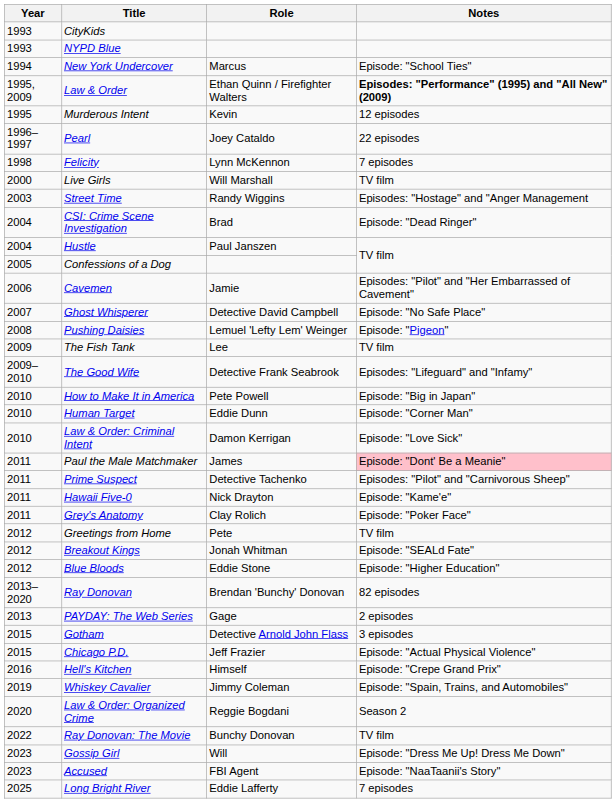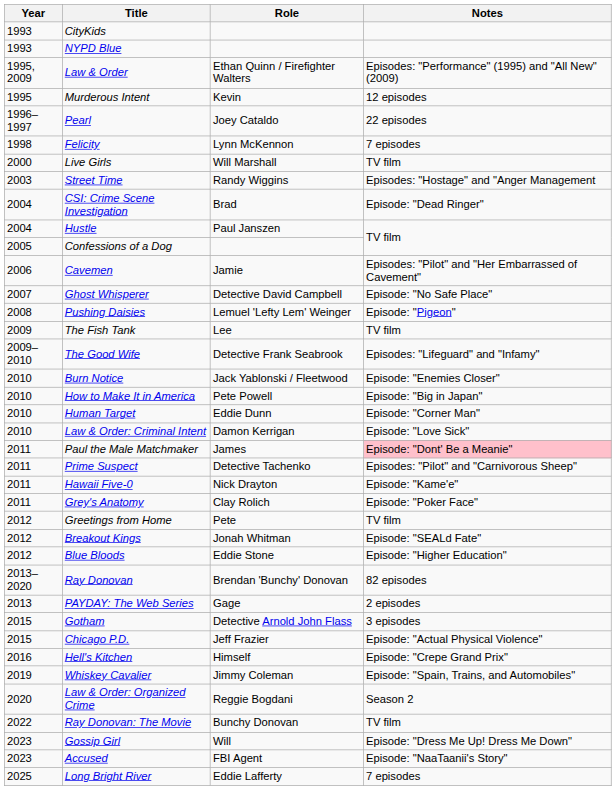- row: 1994 | New York Undercover | Marcus | Episode: "School Ties"
Law & Order | Notes: bold -> normal
+ row: 2010 | Burn Notice | Jack Yablonski / Fleetwood | Episode: "Enemies Closer"
